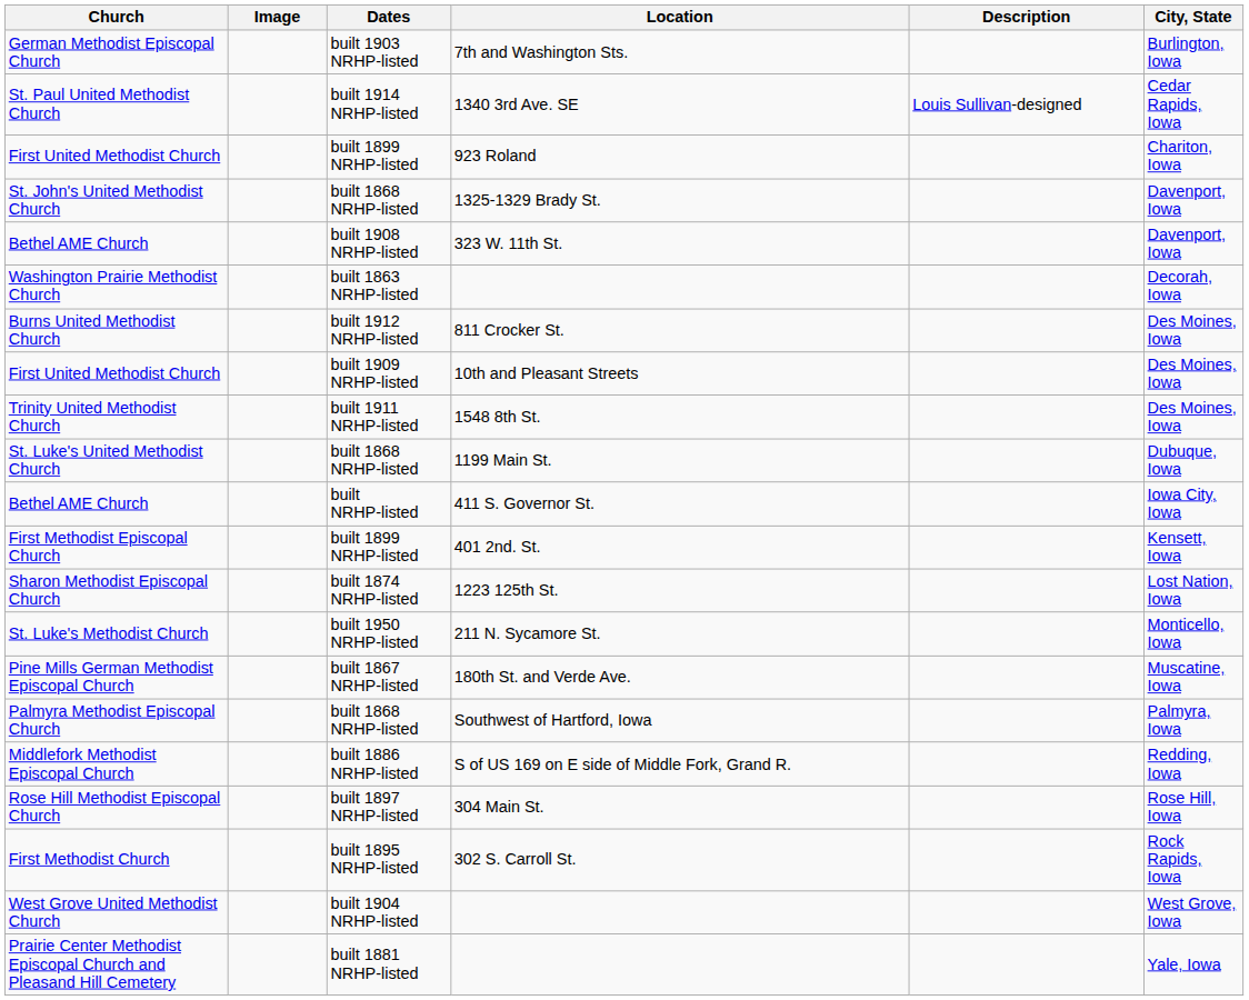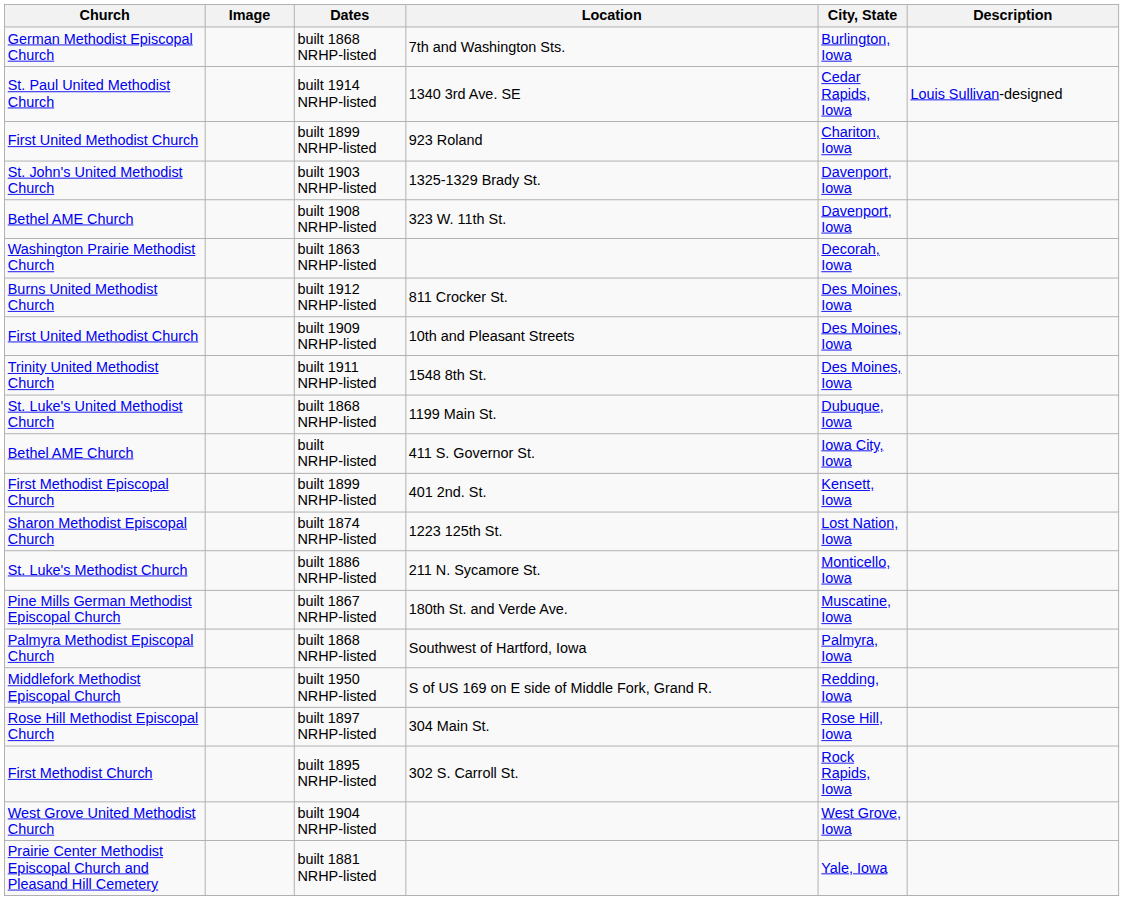columns swapped: City, State <-> Description
German Methodist Episcopal Church | Dates: built 1903 NRHP-listed -> built 1868 NRHP-listed
St. John's United Methodist Church | Dates: built 1868 NRHP-listed -> built 1903 NRHP-listed
St. Luke's Methodist Church | Dates: built 1950 NRHP-listed -> built 1886 NRHP-listed
Middlefork Methodist Episcopal Church | Dates: built 1886 NRHP-listed -> built 1950 NRHP-listed
